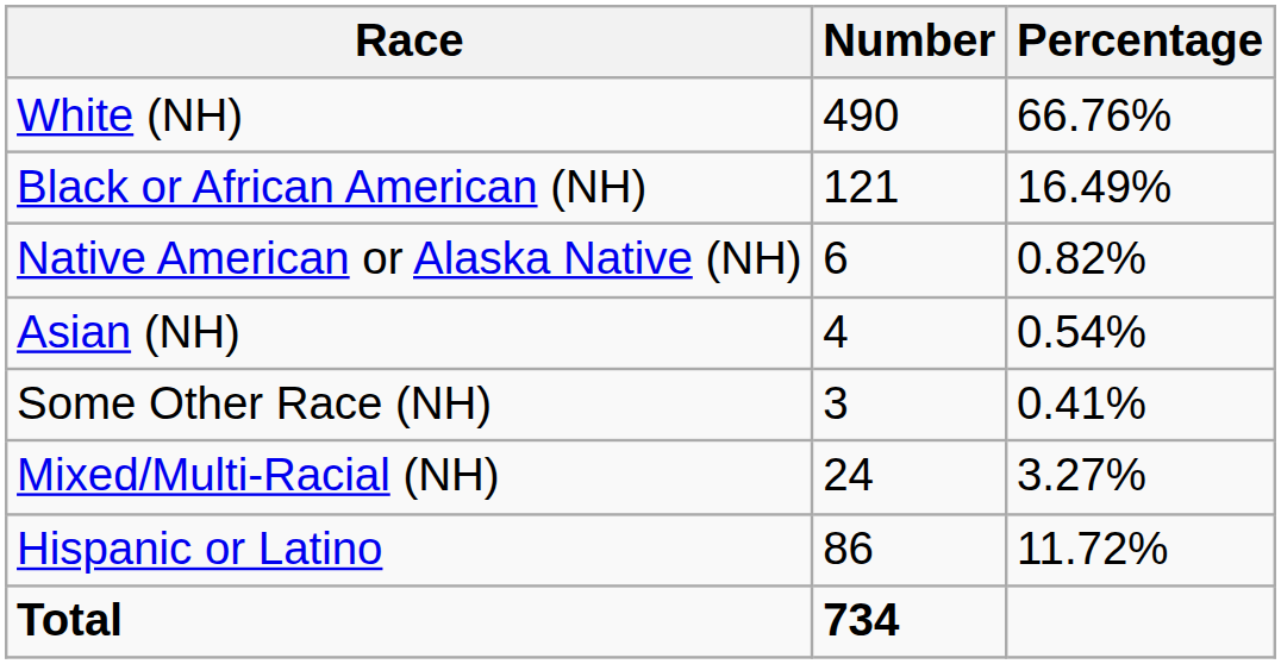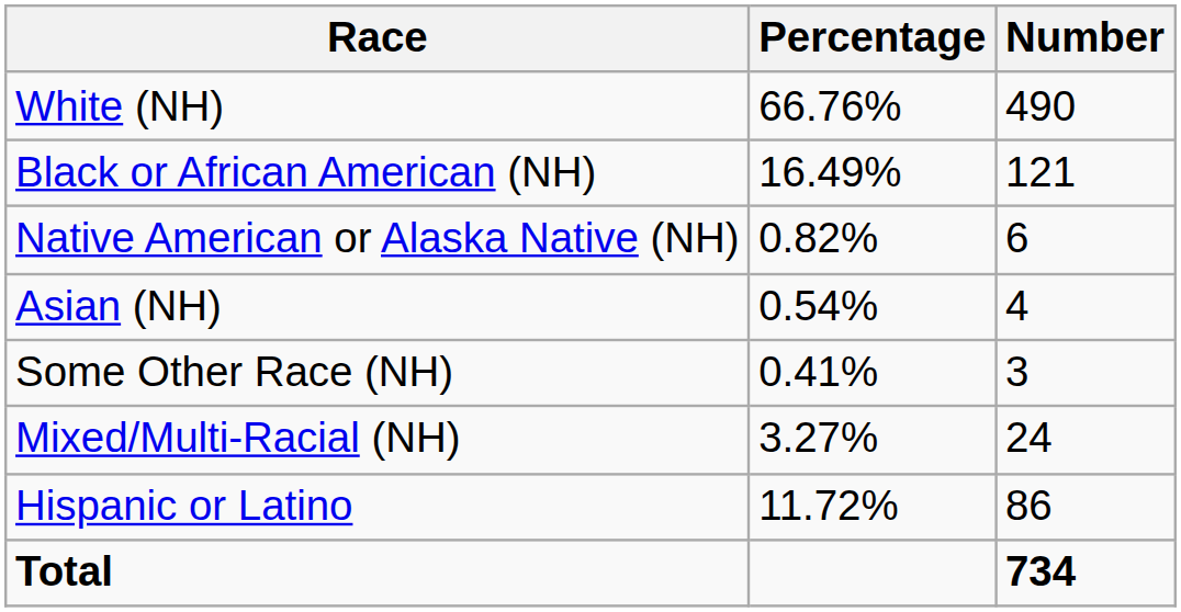columns swapped: Number <-> Percentage
